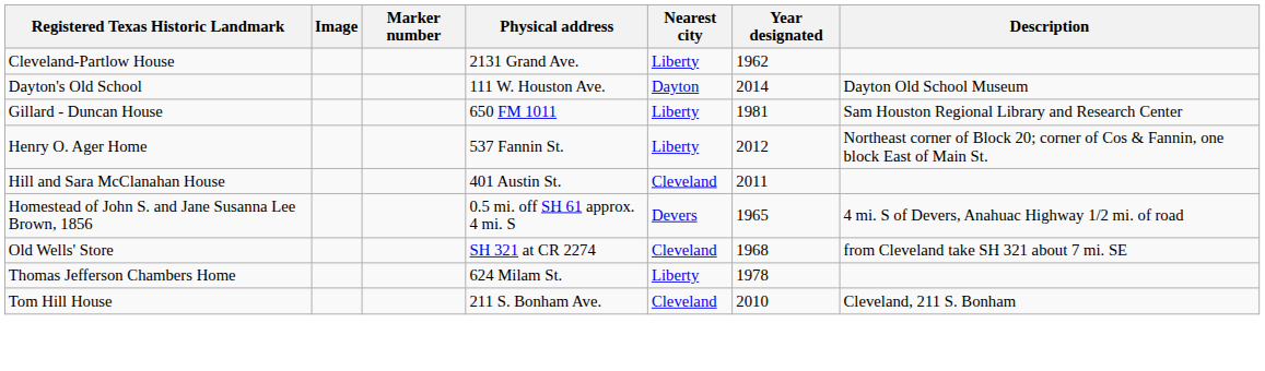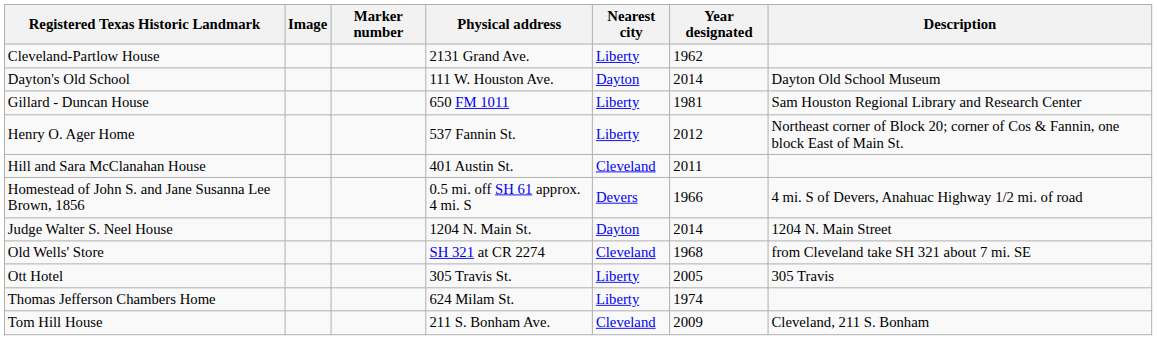Homestead of John S. and Jane Susanna Lee Brown, 1856 | Year designated: 1965 -> 1966
+ row: Judge Walter S. Neel House | 1204 N. Main St. | Dayton | 2014 | 1204 N. Main Street
+ row: Ott Hotel | 305 Travis St. | Liberty | 2005 | 305 Travis
Thomas Jefferson Chambers Home | Year designated: 1978 -> 1974
Tom Hill House | Year designated: 2010 -> 2009
